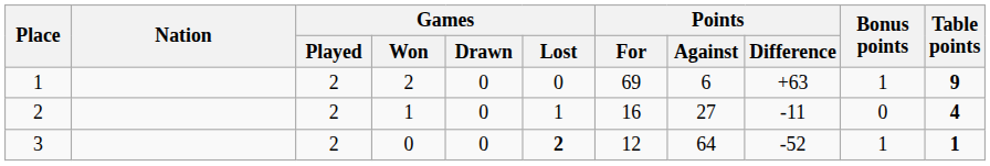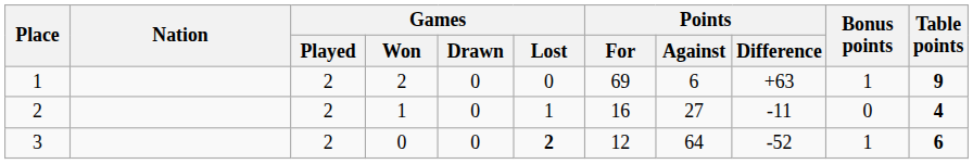3 | Table points: 1 -> 6
